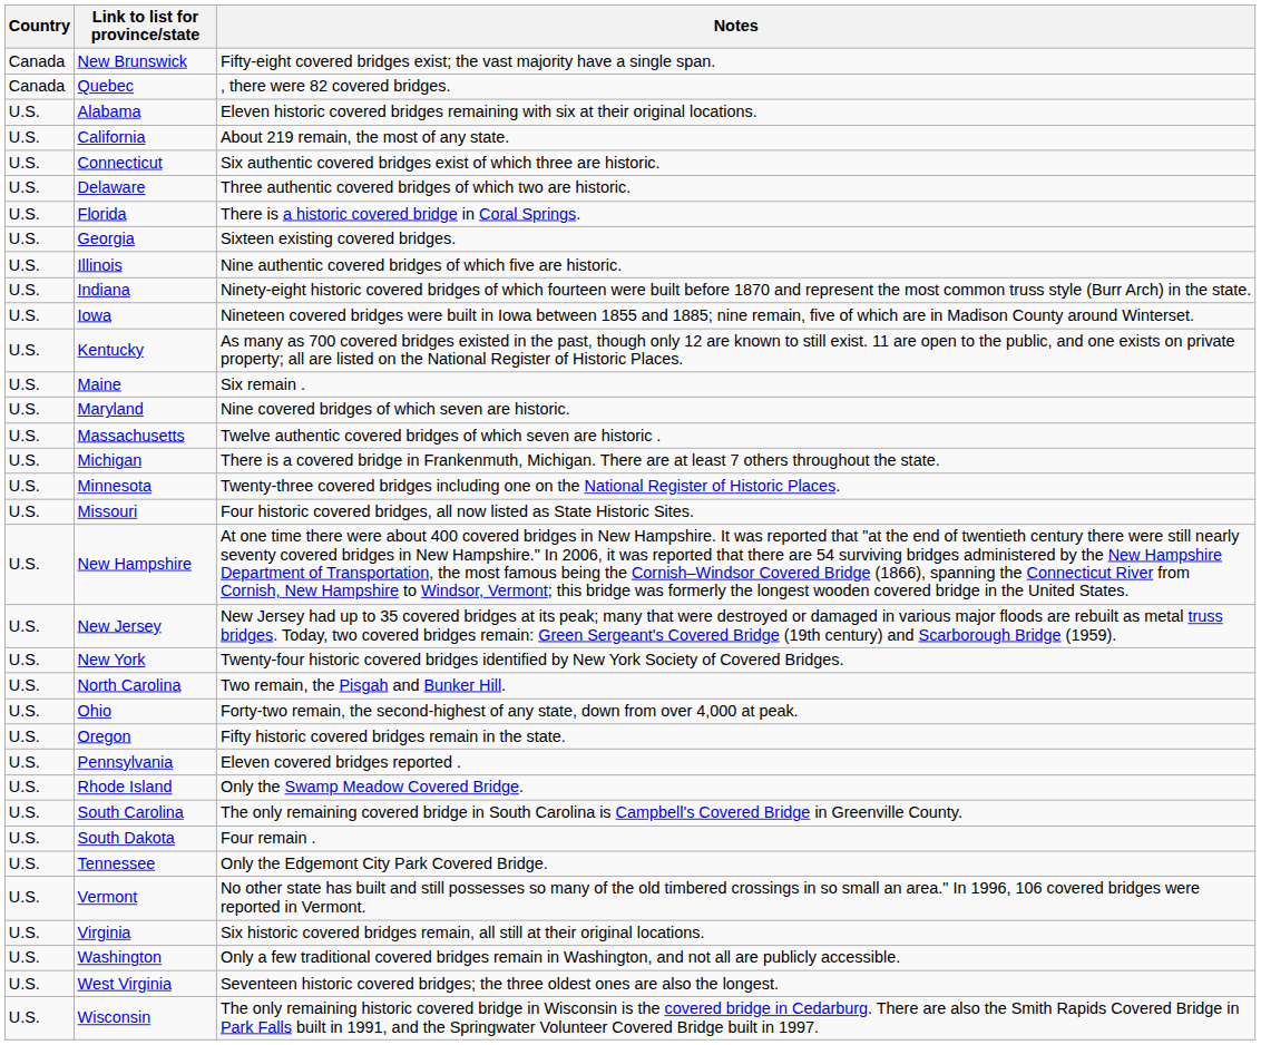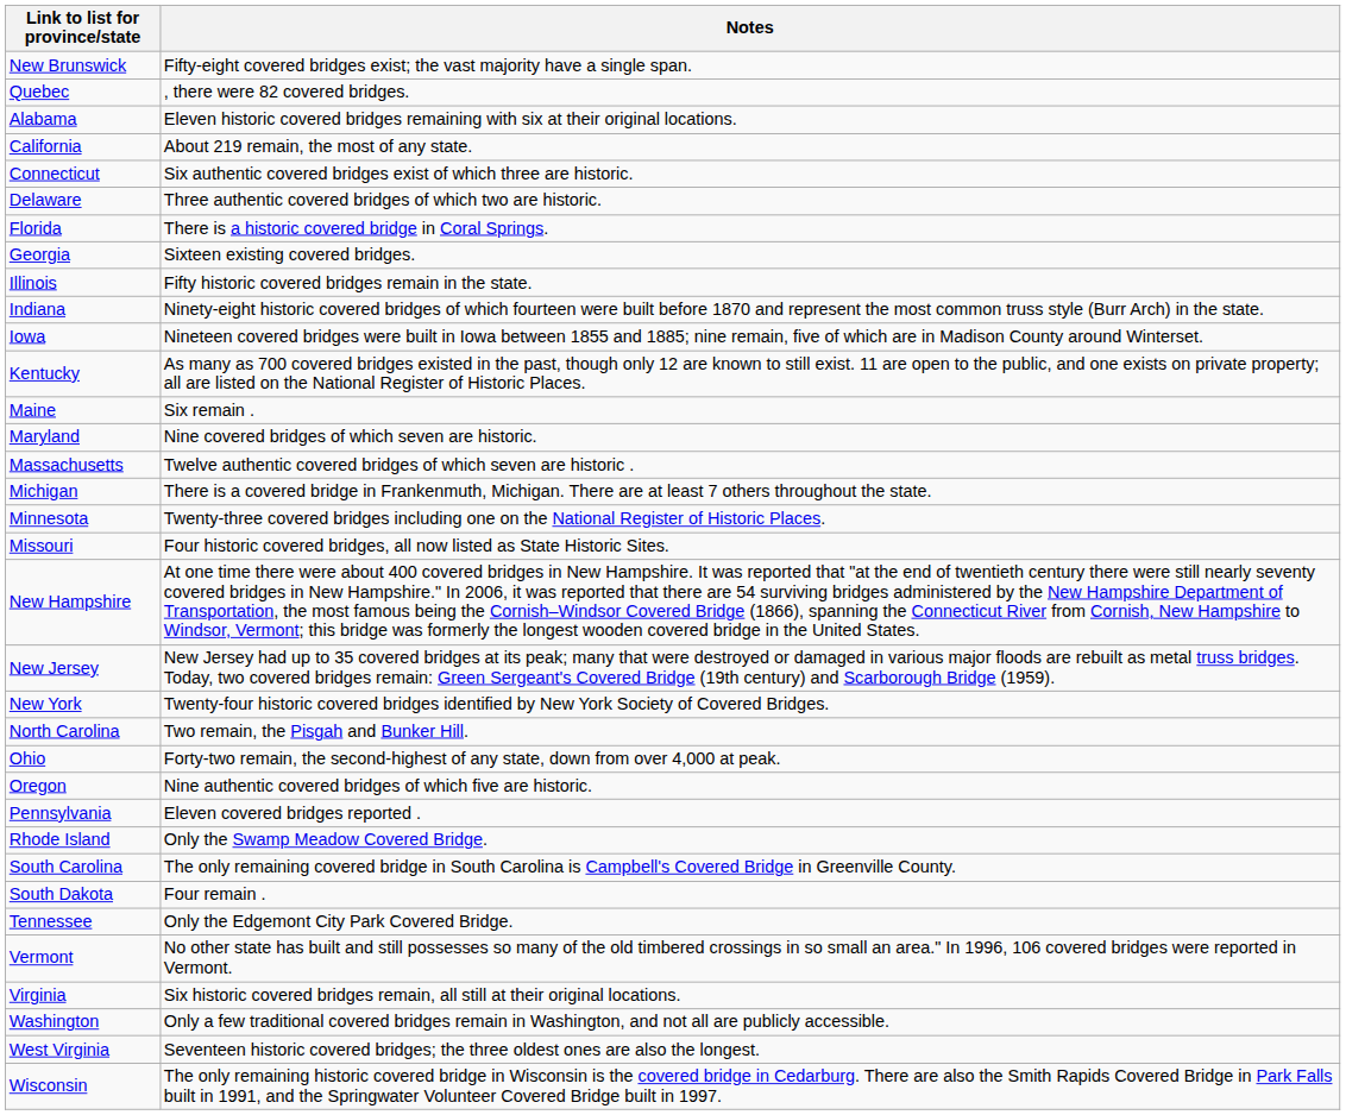- column: Country | Canada | Canada | U.S. | U.S. | U.S. | U.S. | U.S. | U.S. | U.S. | U.S. | U.S. | U.S. | U.S. | U.S. | U.S. | U.S. | U.S. | U.S. | U.S. | U.S. | U.S. | U.S. | U.S. | U.S. | U.S. | U.S. | U.S. | U.S. | U.S. | U.S. | U.S. | U.S. | U.S. | U.S.
Illinois | Notes: Nine authentic covered bridges of which five are historic. -> Fifty historic covered bridges remain in the state.
Oregon | Notes: Fifty historic covered bridges remain in the state. -> Nine authentic covered bridges of which five are historic.
